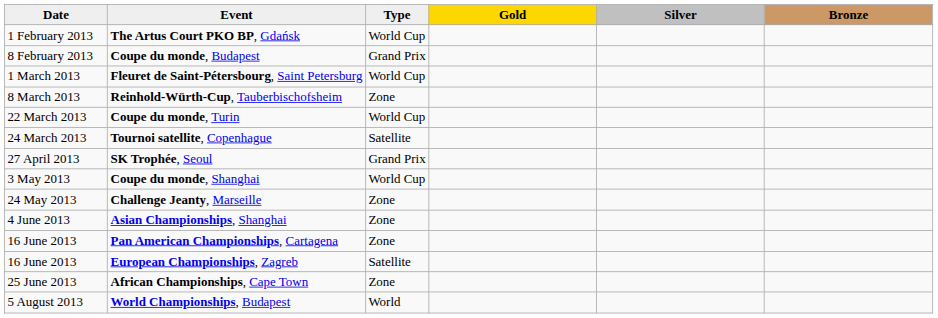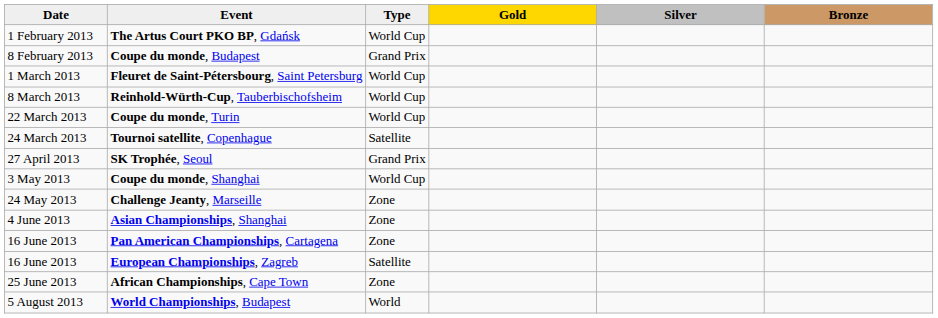Reinhold-Würth-Cup, Tauberbischofsheim | Type: Zone -> World Cup
